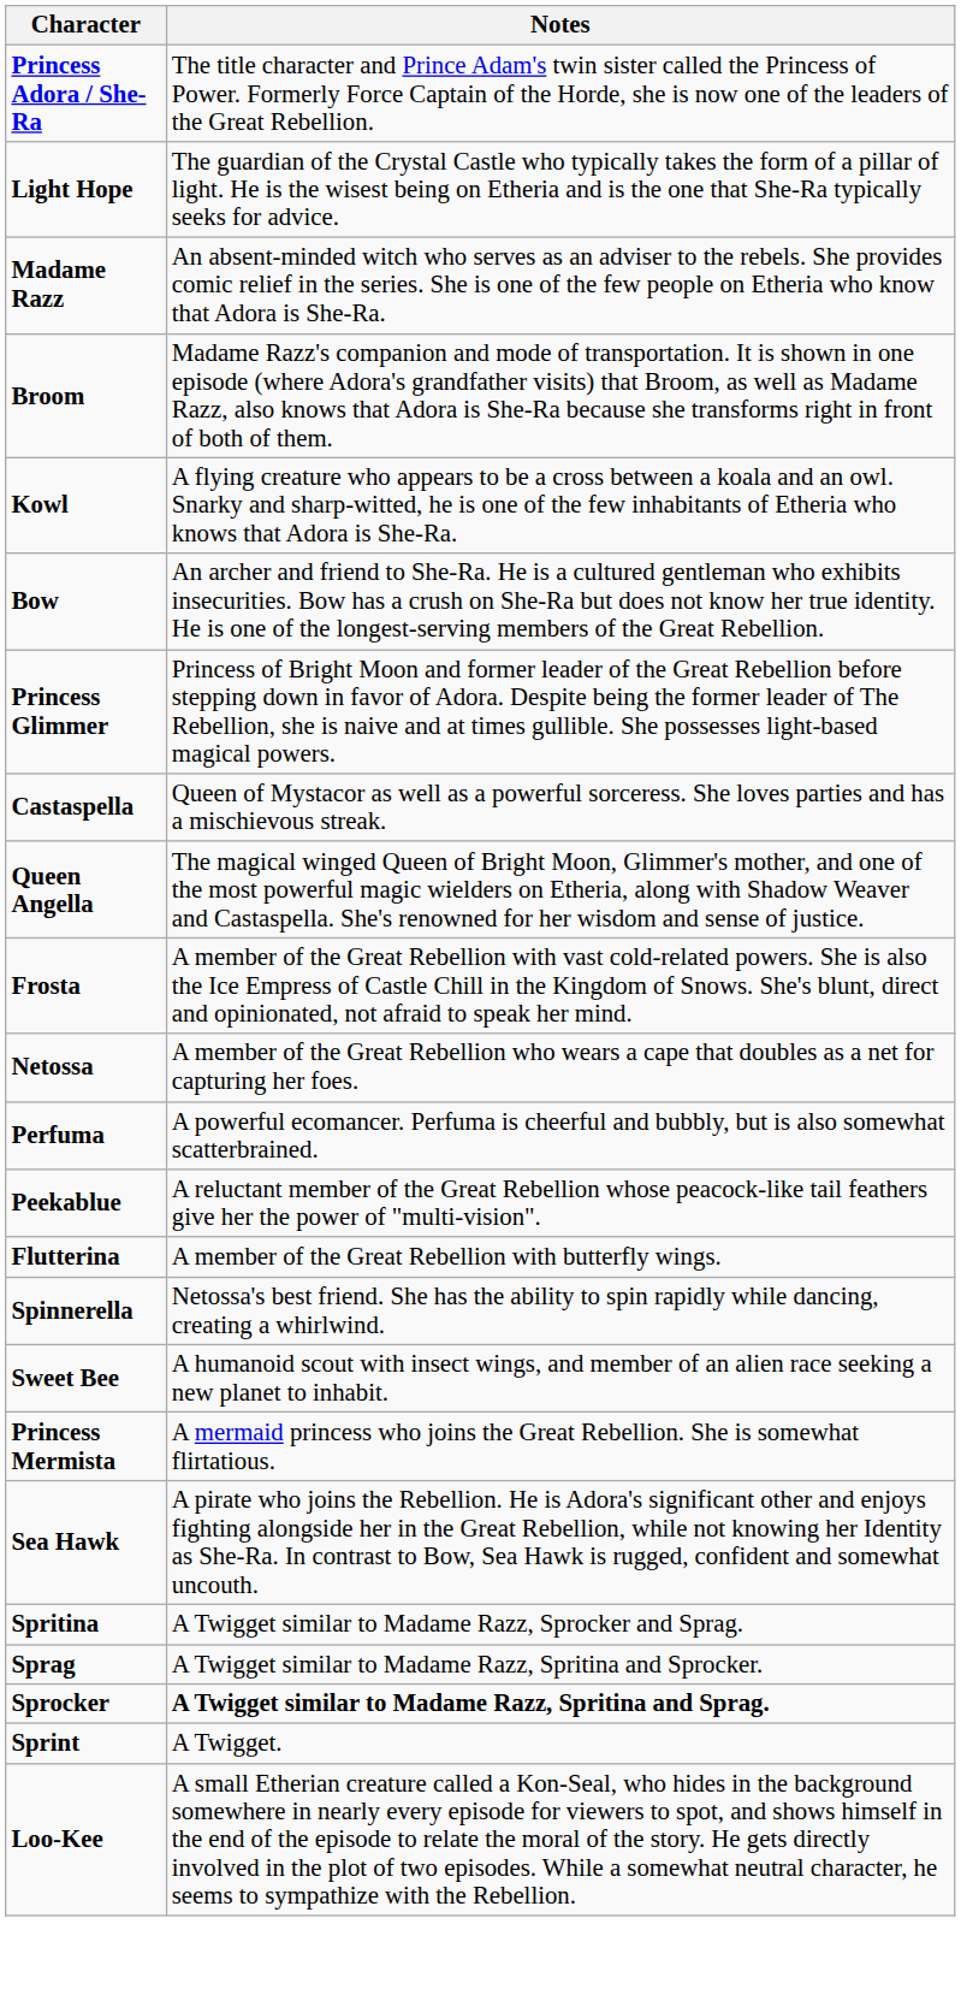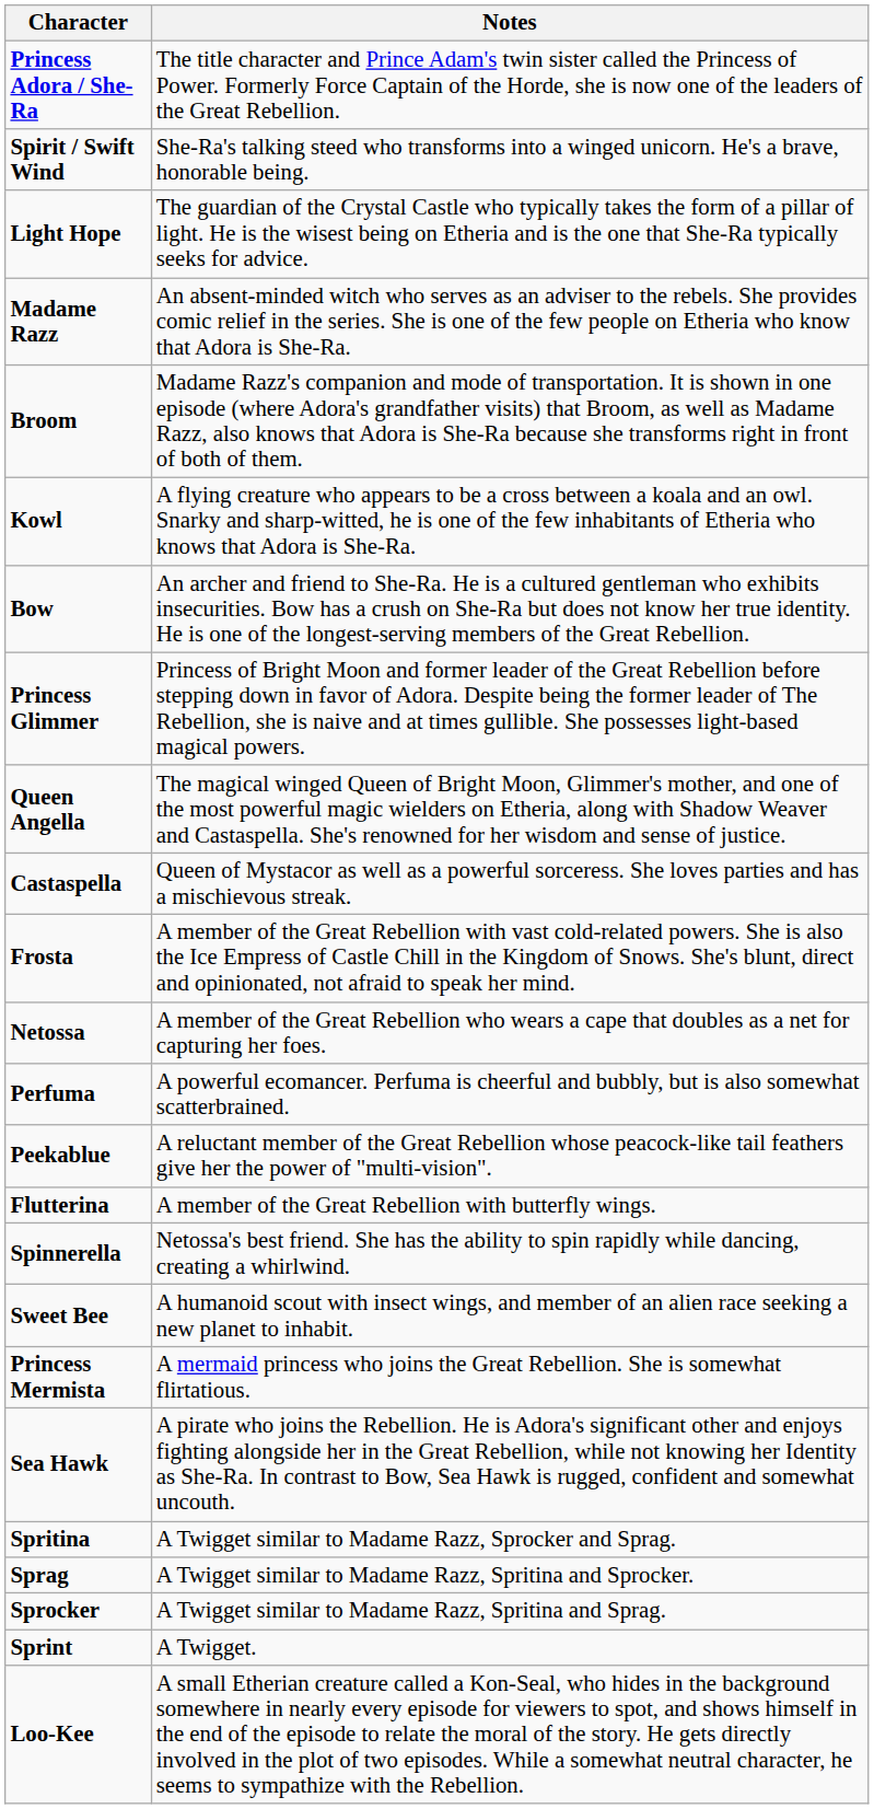+ row: Spirit / Swift Wind | She-Ra's talking steed who transforms into a winged unicorn. He's a brave, honorable being.
rows swapped: Queen Angella <-> Castaspella
Sprocker | Notes: bold -> normal
